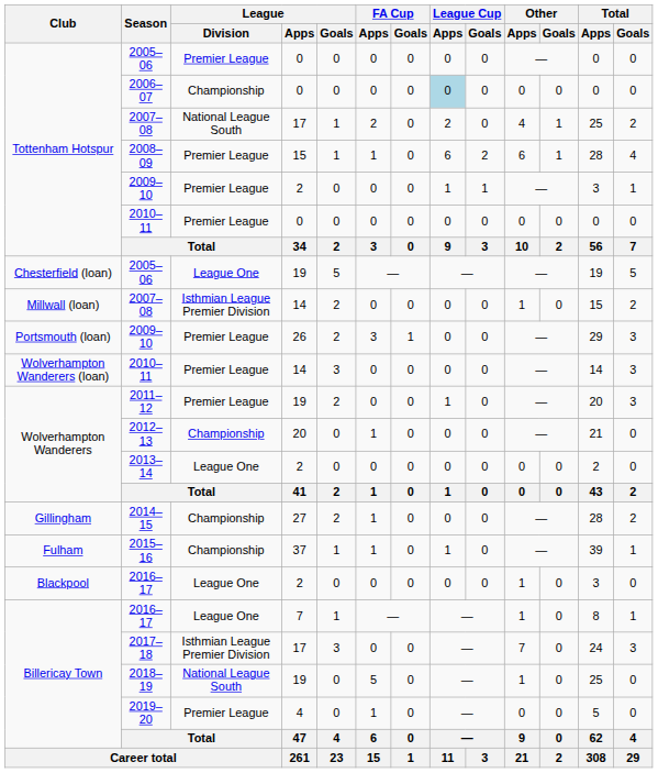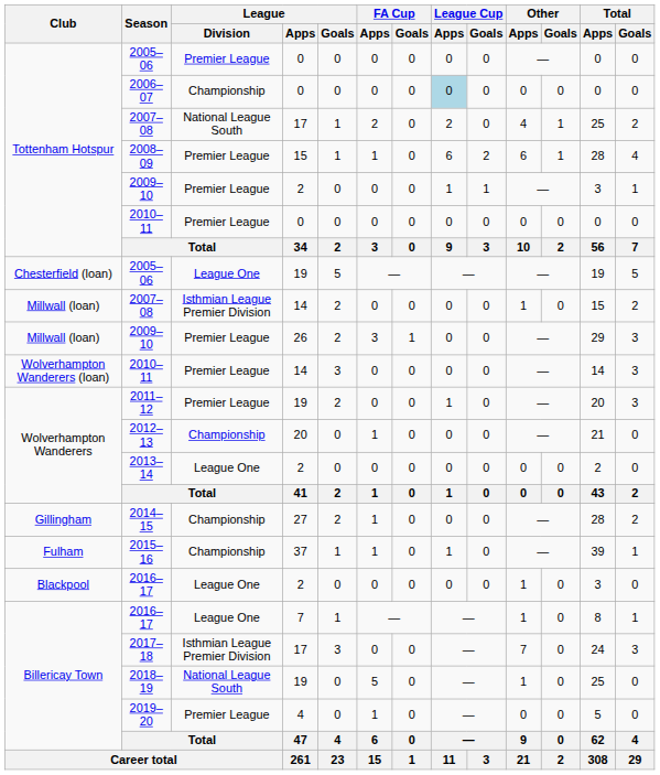2009–10 / 26 | Club: Portsmouth (loan) -> Millwall (loan)
